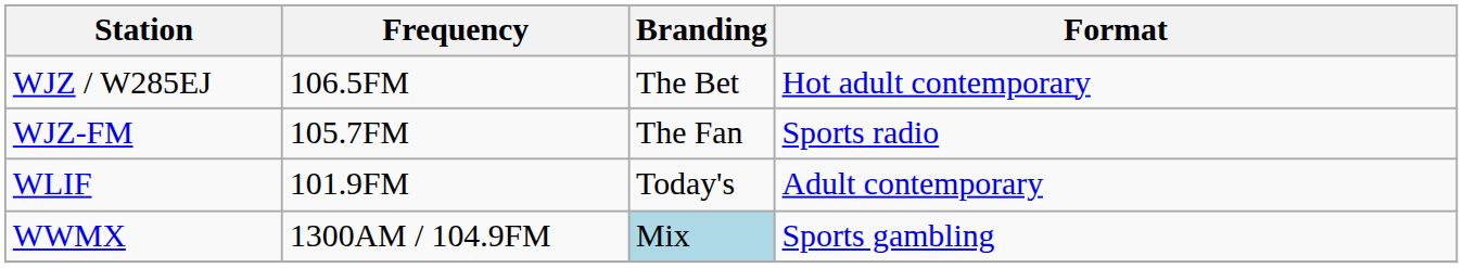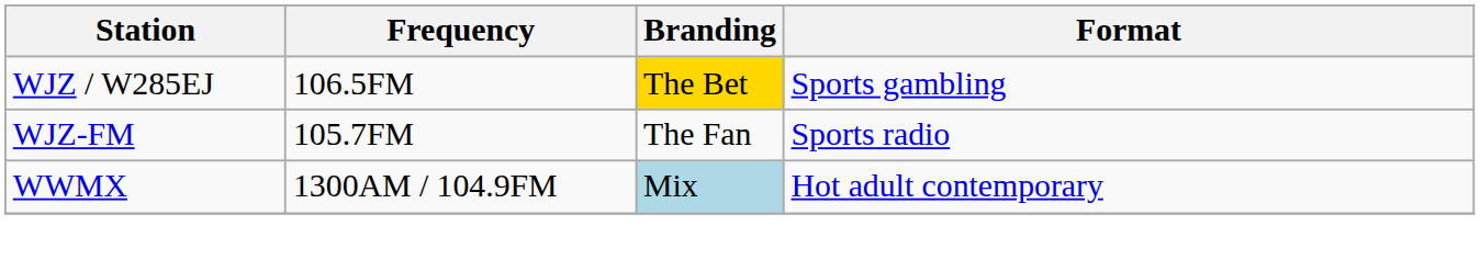WJZ / W285EJ | Branding: no background -> gold background
WJZ / W285EJ | Format: Hot adult contemporary -> Sports gambling
- row: WLIF | 101.9FM | Today's | Adult contemporary
WWMX | Format: Sports gambling -> Hot adult contemporary
